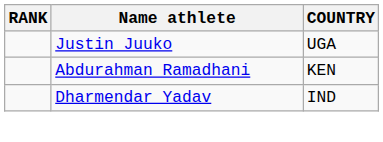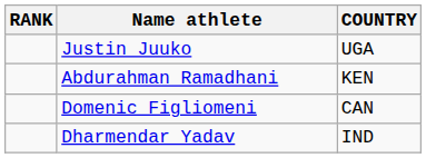+ row: Domenic Figliomeni | CAN
